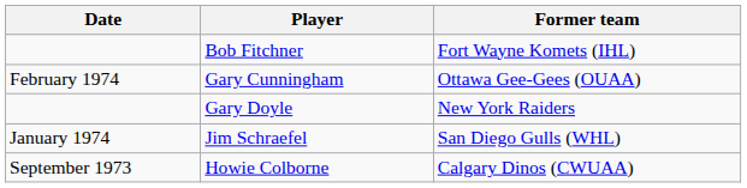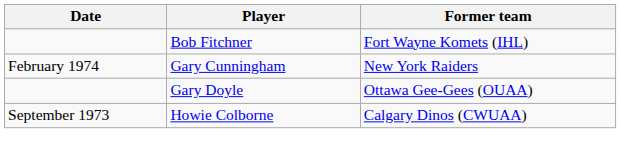Gary Cunningham | Former team: Ottawa Gee-Gees (OUAA) -> New York Raiders
Gary Doyle | Former team: New York Raiders -> Ottawa Gee-Gees (OUAA)
- row: January 1974 | Jim Schraefel | San Diego Gulls (WHL)
